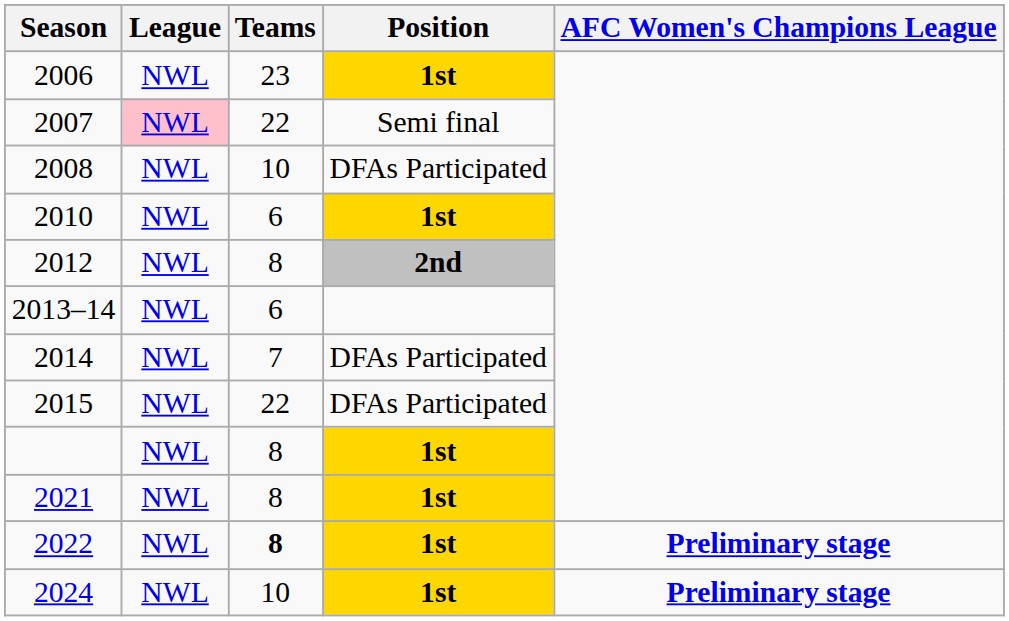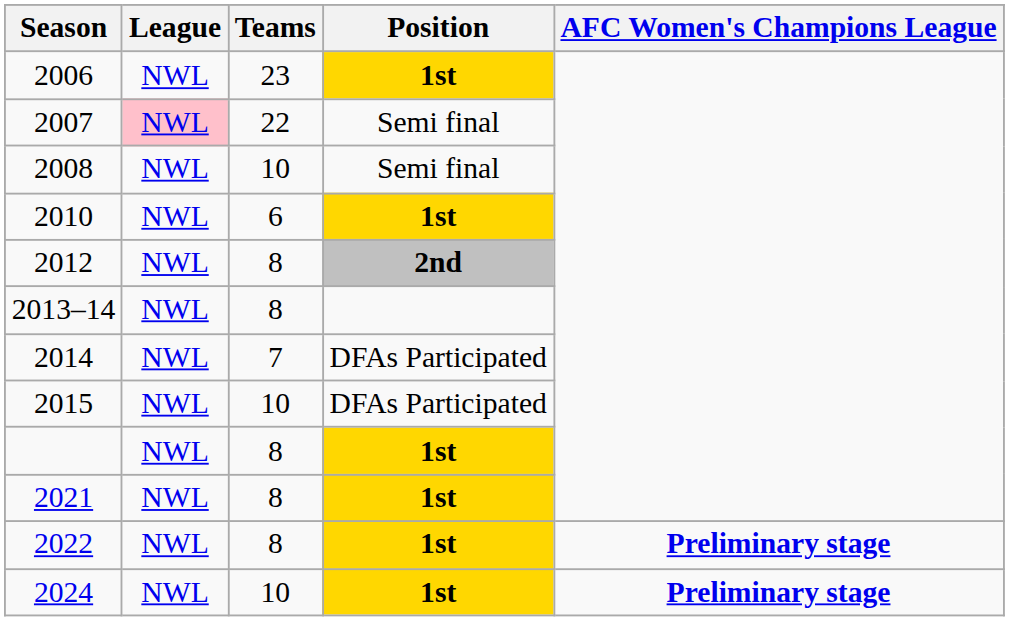2008 | Position: DFAs Participated -> Semi final
2013–14 | Teams: 6 -> 8
2015 | Teams: 22 -> 10
2022 | Teams: bold -> normal
